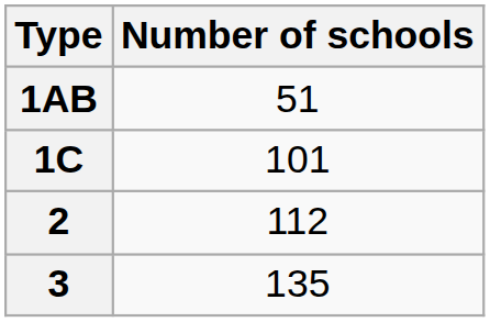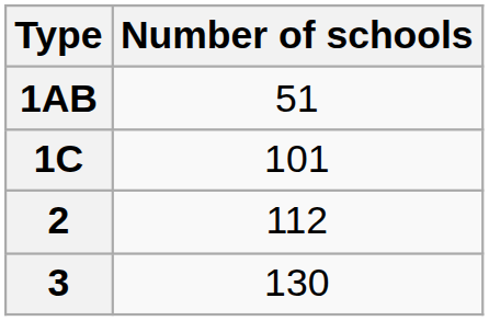3 | Number of schools: 135 -> 130
